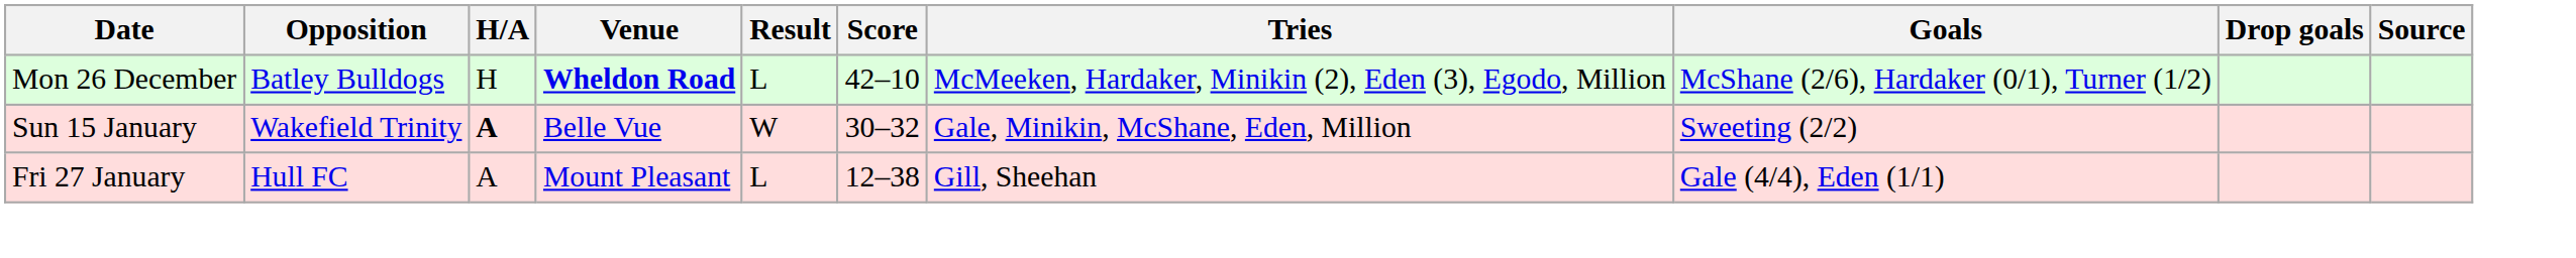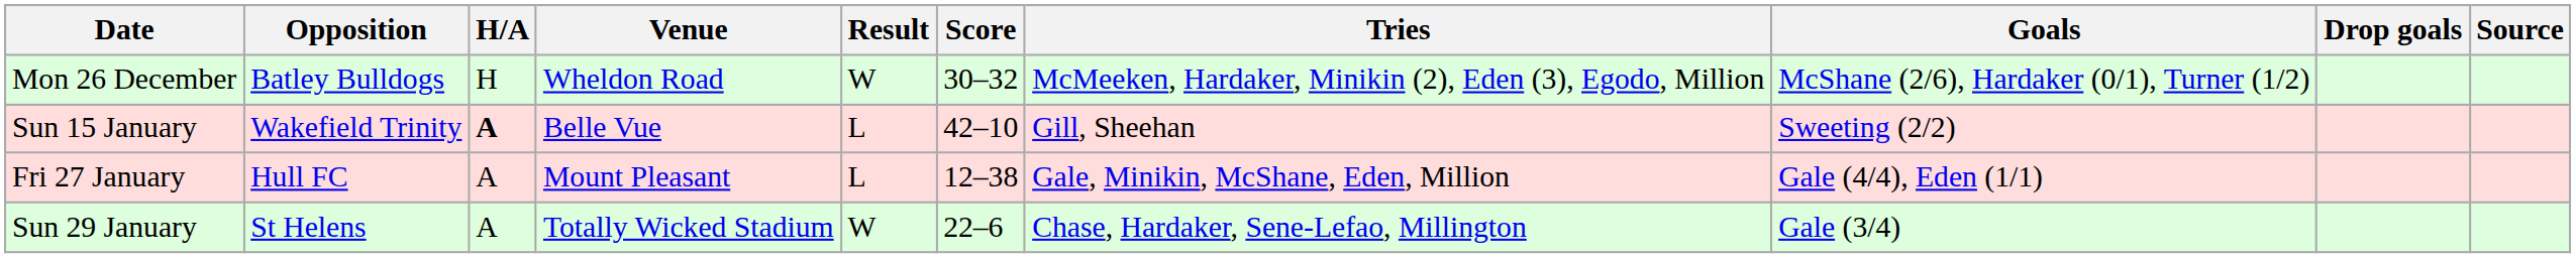Mon 26 December | Venue: bold -> normal
Mon 26 December | Result: L -> W
Mon 26 December | Score: 42–10 -> 30–32
Sun 15 January | Result: W -> L
Sun 15 January | Score: 30–32 -> 42–10
Sun 15 January | Tries: Gale, Minikin, McShane, Eden, Million -> Gill, Sheehan
Fri 27 January | Tries: Gill, Sheehan -> Gale, Minikin, McShane, Eden, Million
+ row: Sun 29 January | St Helens | A | Totally Wicked Stadium | W | 22–6 | Chase, Hardaker, Sene-Lefao, Millington | Gale (3/4)
